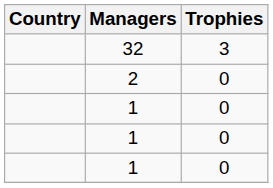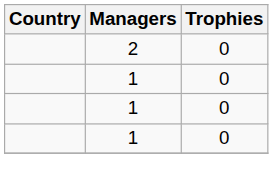- row: 32 | 3
